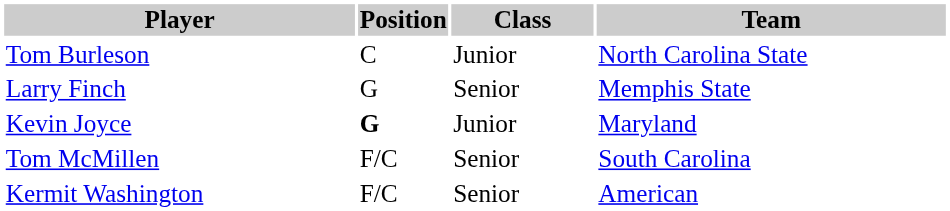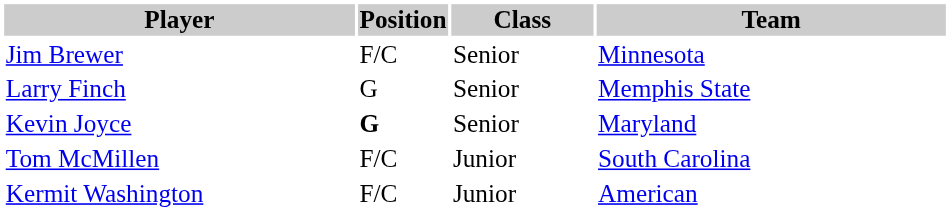+ row: Jim Brewer | F/C | Senior | Minnesota
- row: Tom Burleson | C | Junior | North Carolina State
Kevin Joyce | Class: Junior -> Senior
Tom McMillen | Class: Senior -> Junior
Kermit Washington | Class: Senior -> Junior
